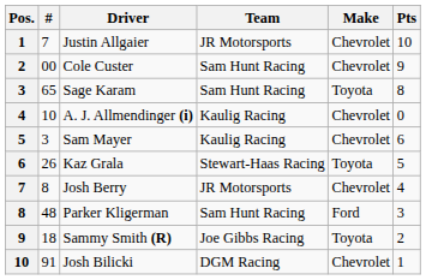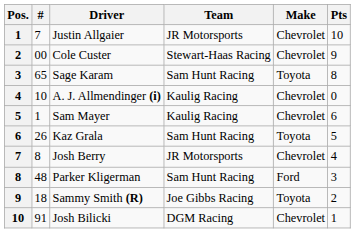Cole Custer | Team: Sam Hunt Racing -> Stewart-Haas Racing
Sam Mayer | #: 3 -> 1
Kaz Grala | Team: Stewart-Haas Racing -> Sam Hunt Racing
